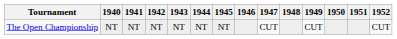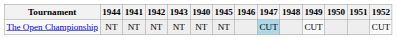columns swapped: 1940 <-> 1944
The Open Championship | 1947: no background -> lightblue background
